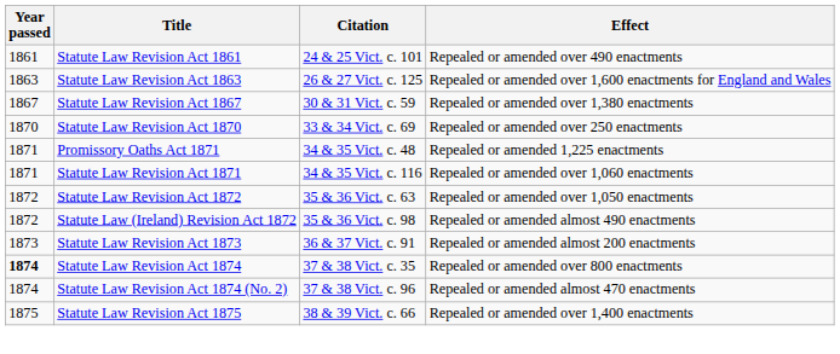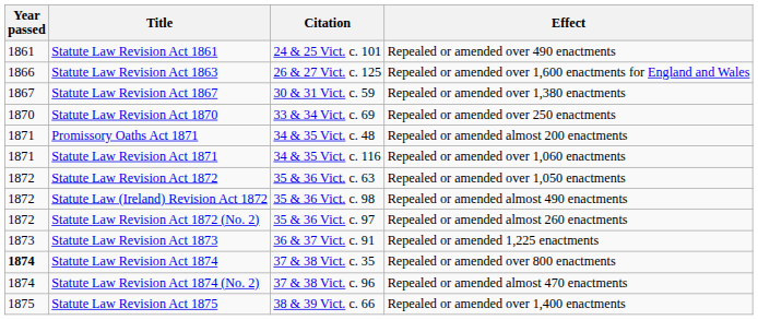Statute Law Revision Act 1863 | Year passed: 1863 -> 1866
Promissory Oaths Act 1871 | Effect: Repealed or amended 1,225 enactments -> Repealed or amended almost 200 enactments
+ row: 1872 | Statute Law Revision Act 1872 (No. 2) | 35 & 36 Vict. c. 97 | Repealed or amended almost 260 enactments
Statute Law Revision Act 1873 | Effect: Repealed or amended almost 200 enactments -> Repealed or amended 1,225 enactments
